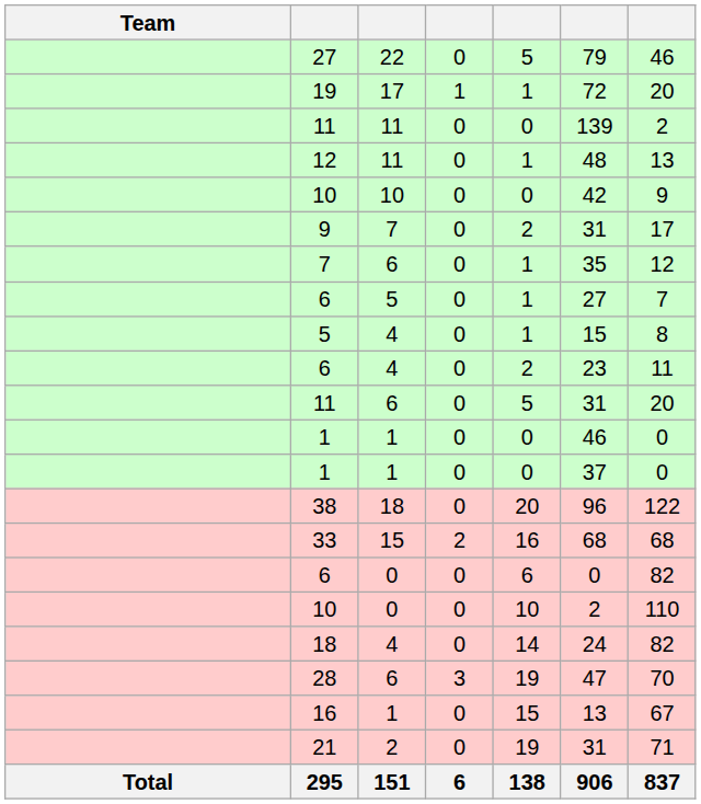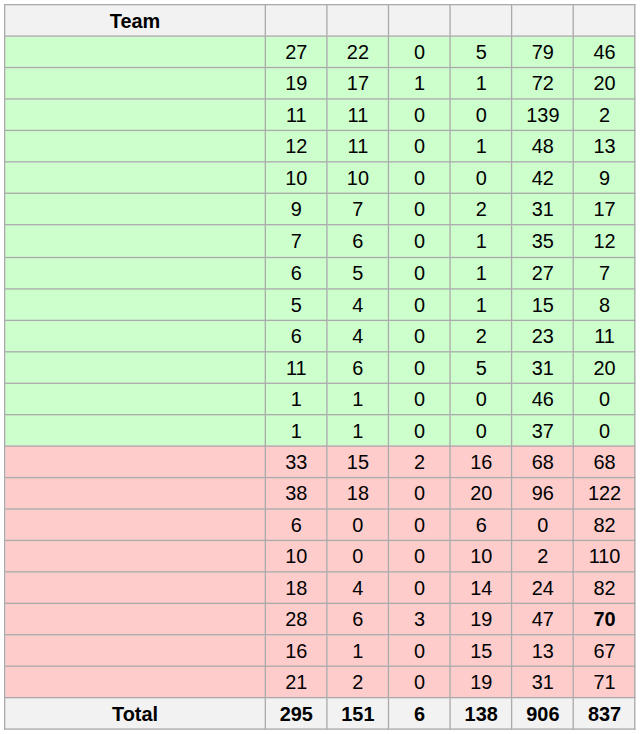rows swapped: 33 <-> 38
28 | column 7: normal -> bold
